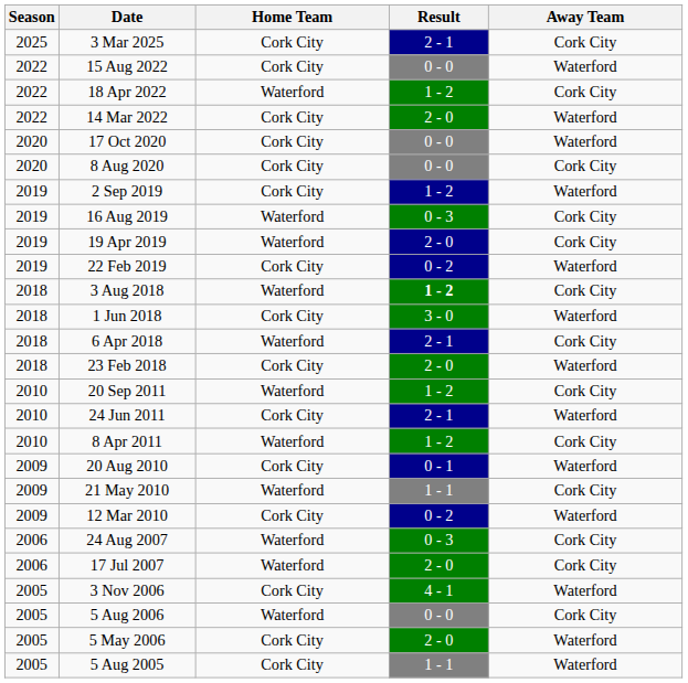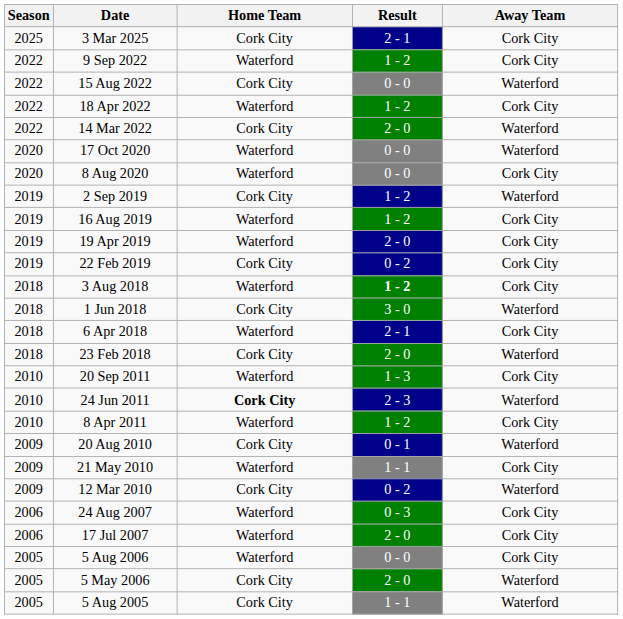+ row: 2022 | 9 Sep 2022 | Waterford | 1 - 2 | Cork City
17 Oct 2020 | Home Team: Cork City -> Waterford
8 Aug 2020 | Home Team: Cork City -> Waterford
16 Aug 2019 | Result: 0 - 3 -> 1 - 2
22 Feb 2019 | Away Team: Waterford -> Cork City
20 Sep 2011 | Result: 1 - 2 -> 1 - 3
24 Jun 2011 | Home Team: normal -> bold
24 Jun 2011 | Result: 2 - 1 -> 2 - 3
- row: 2005 | 3 Nov 2006 | Cork City | 4 - 1 | Waterford
